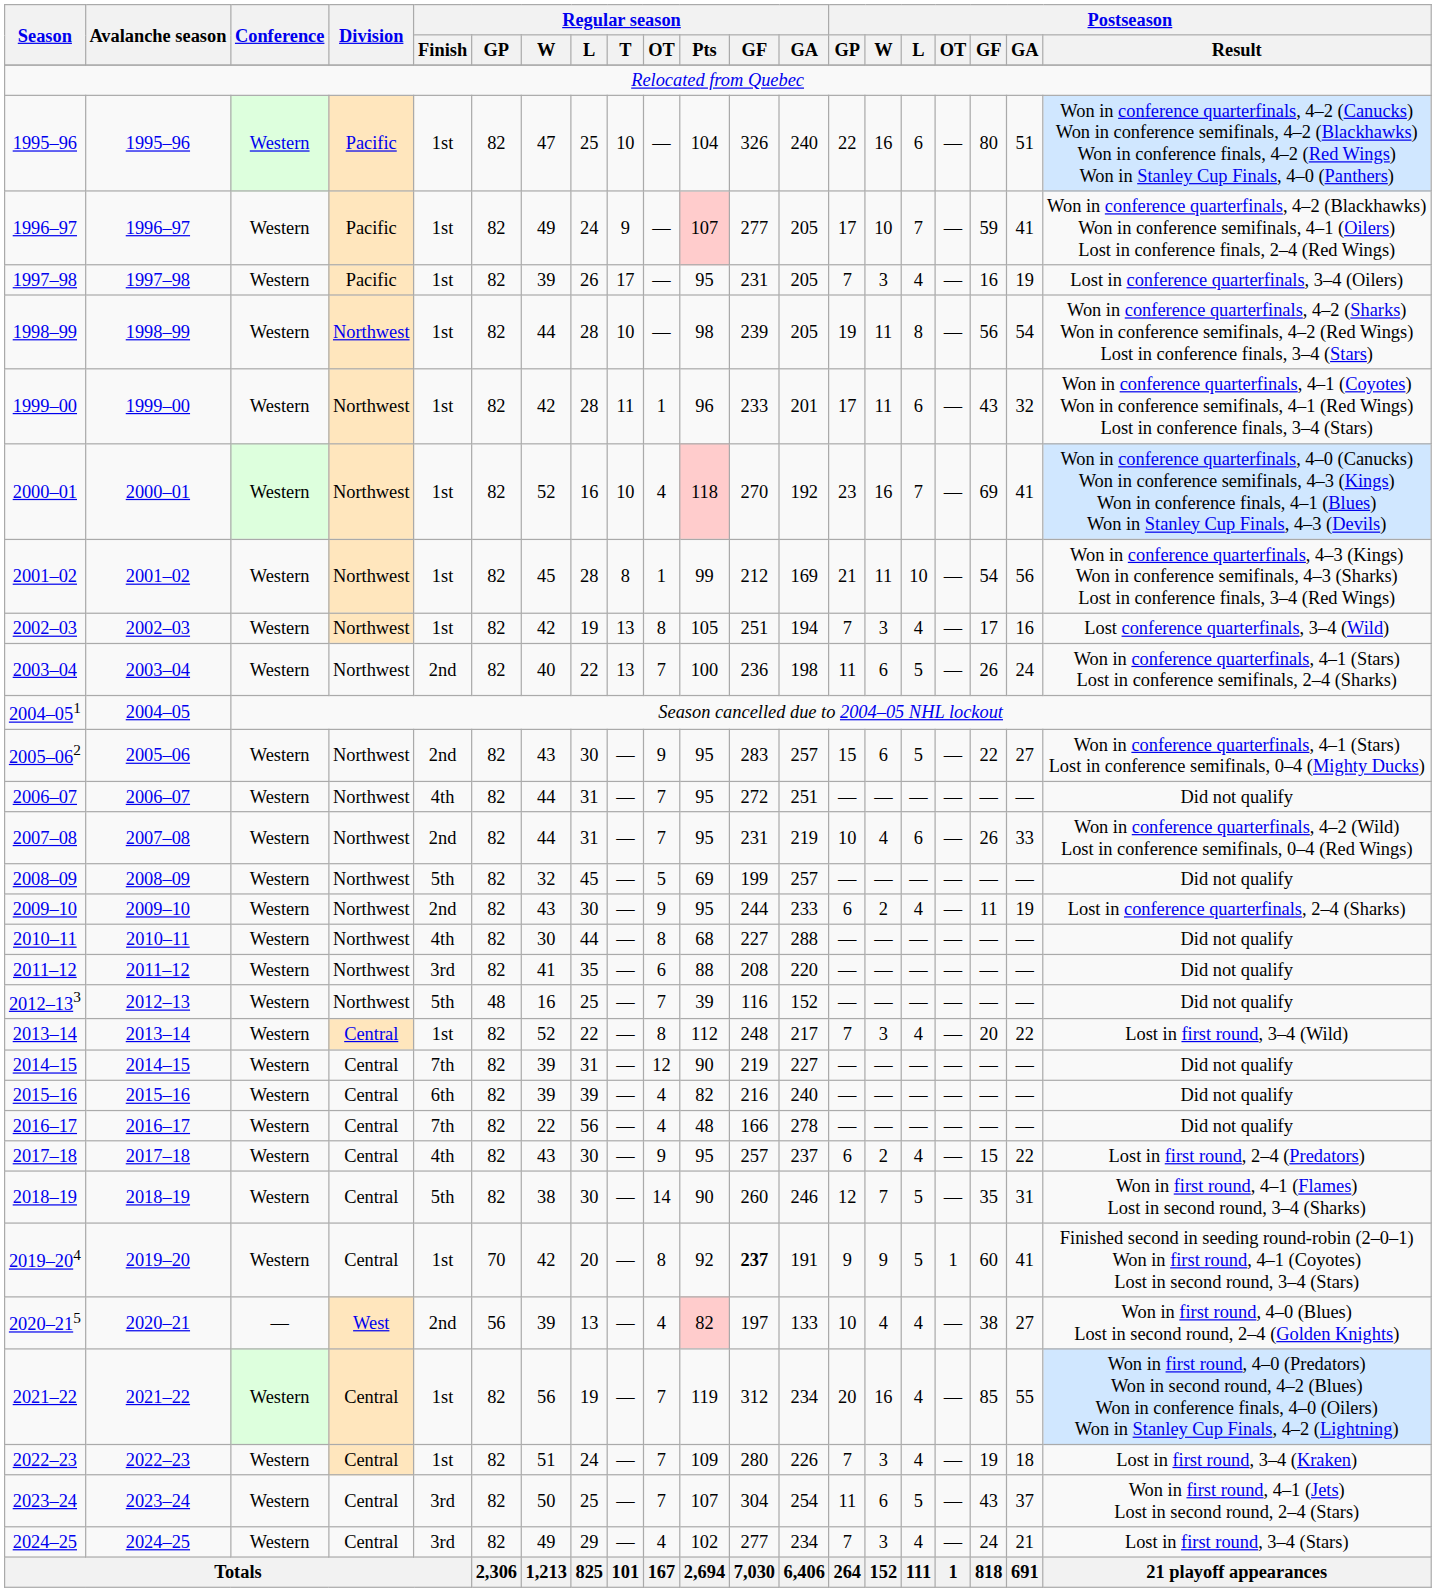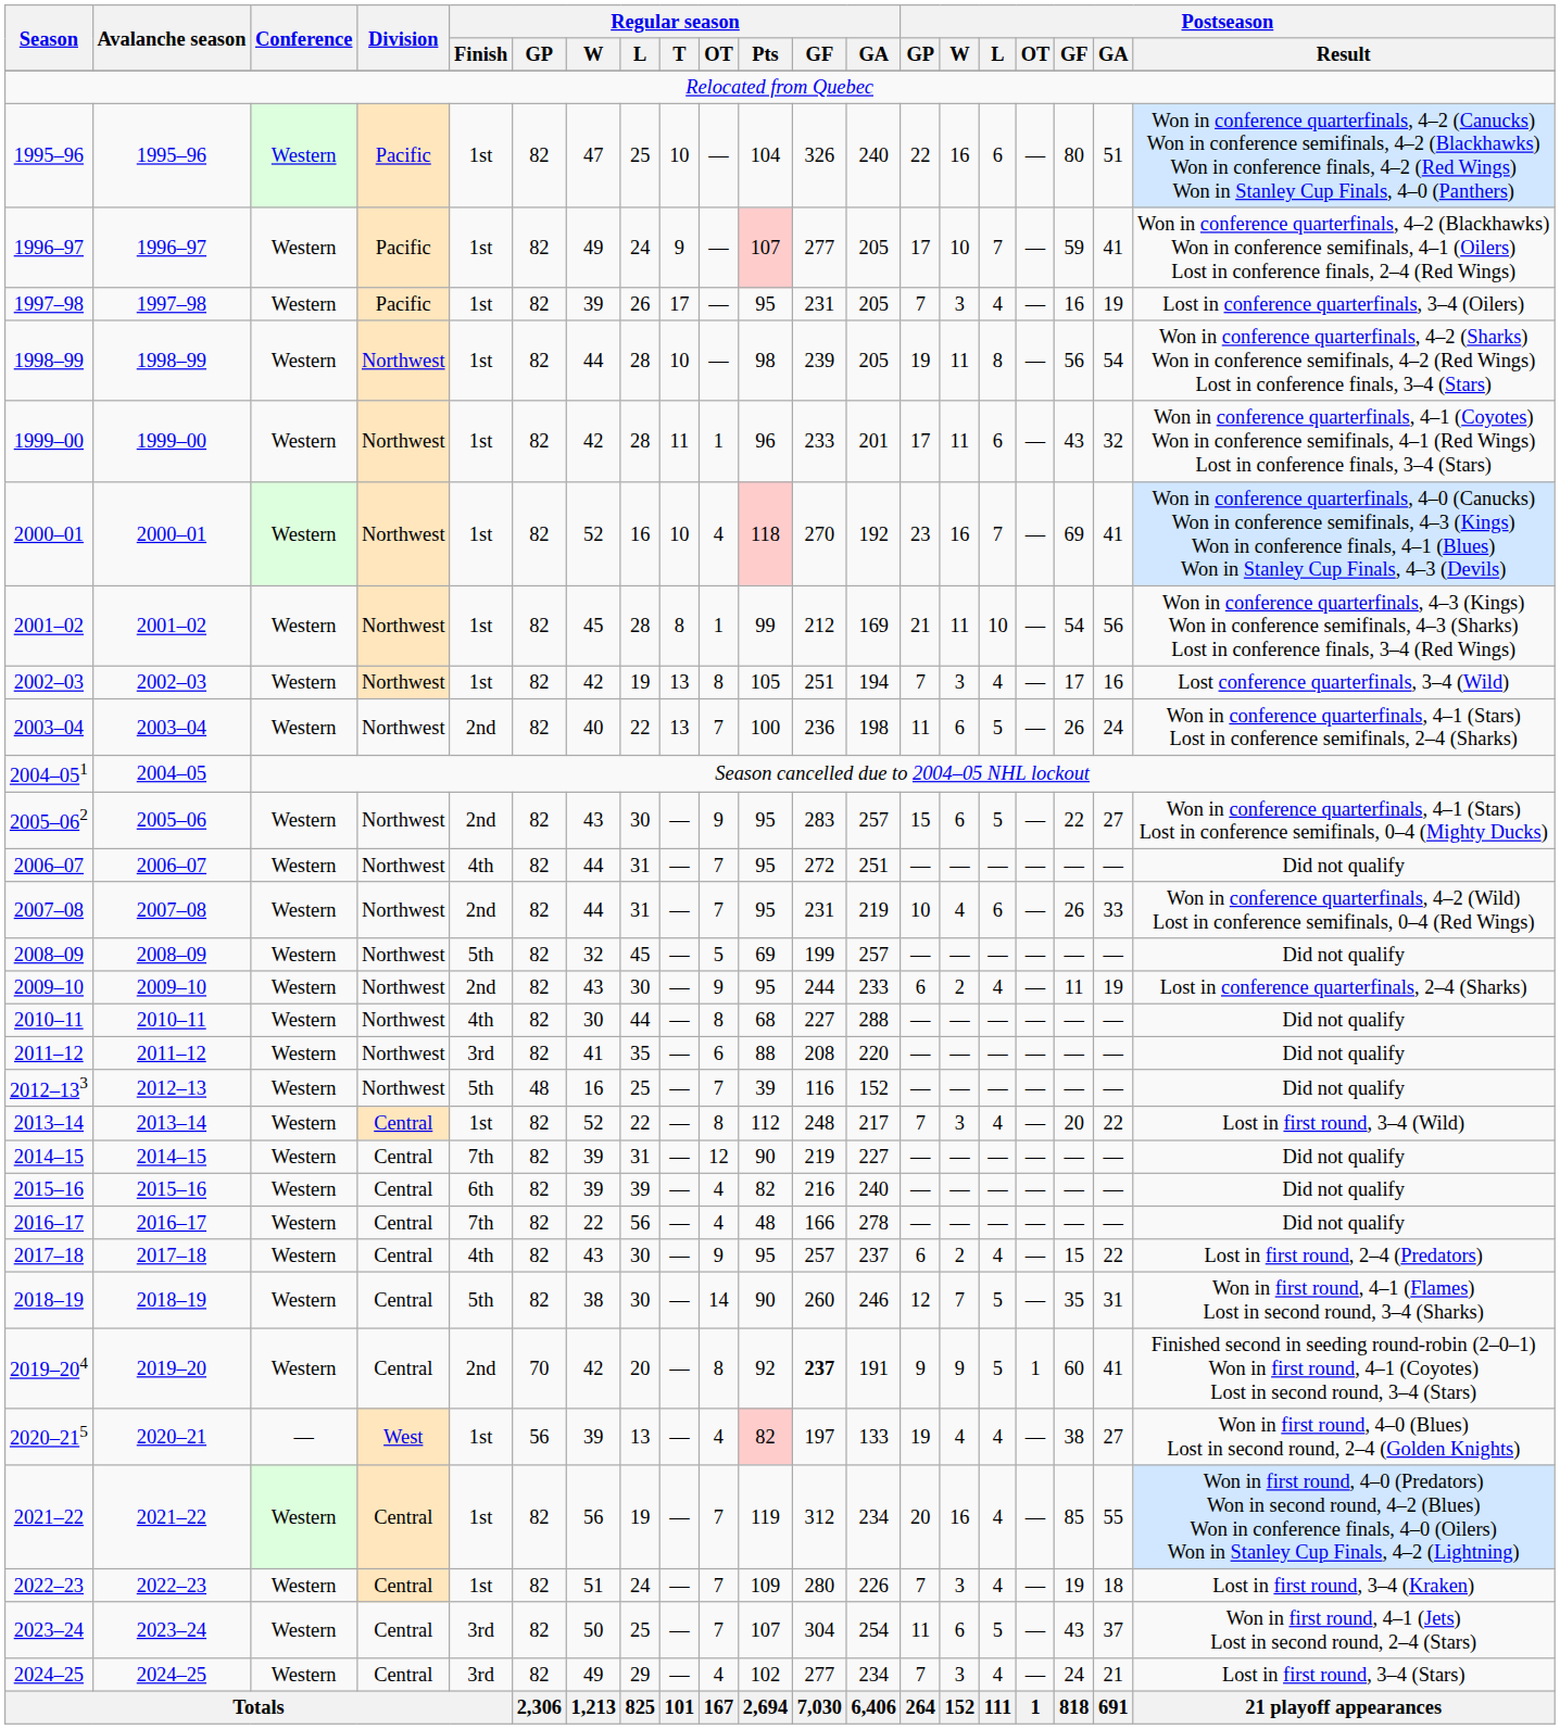2019–204 | Regular season / Finish: 1st -> 2nd
2020–215 | Regular season / Finish: 2nd -> 1st
2020–215 | Postseason / GP: 10 -> 19
